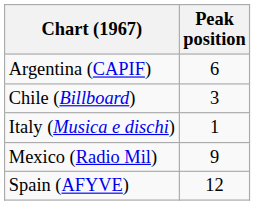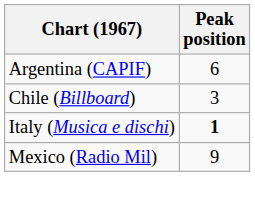Italy (Musica e dischi) | Peak position: normal -> bold
- row: Spain (AFYVE) | 12
